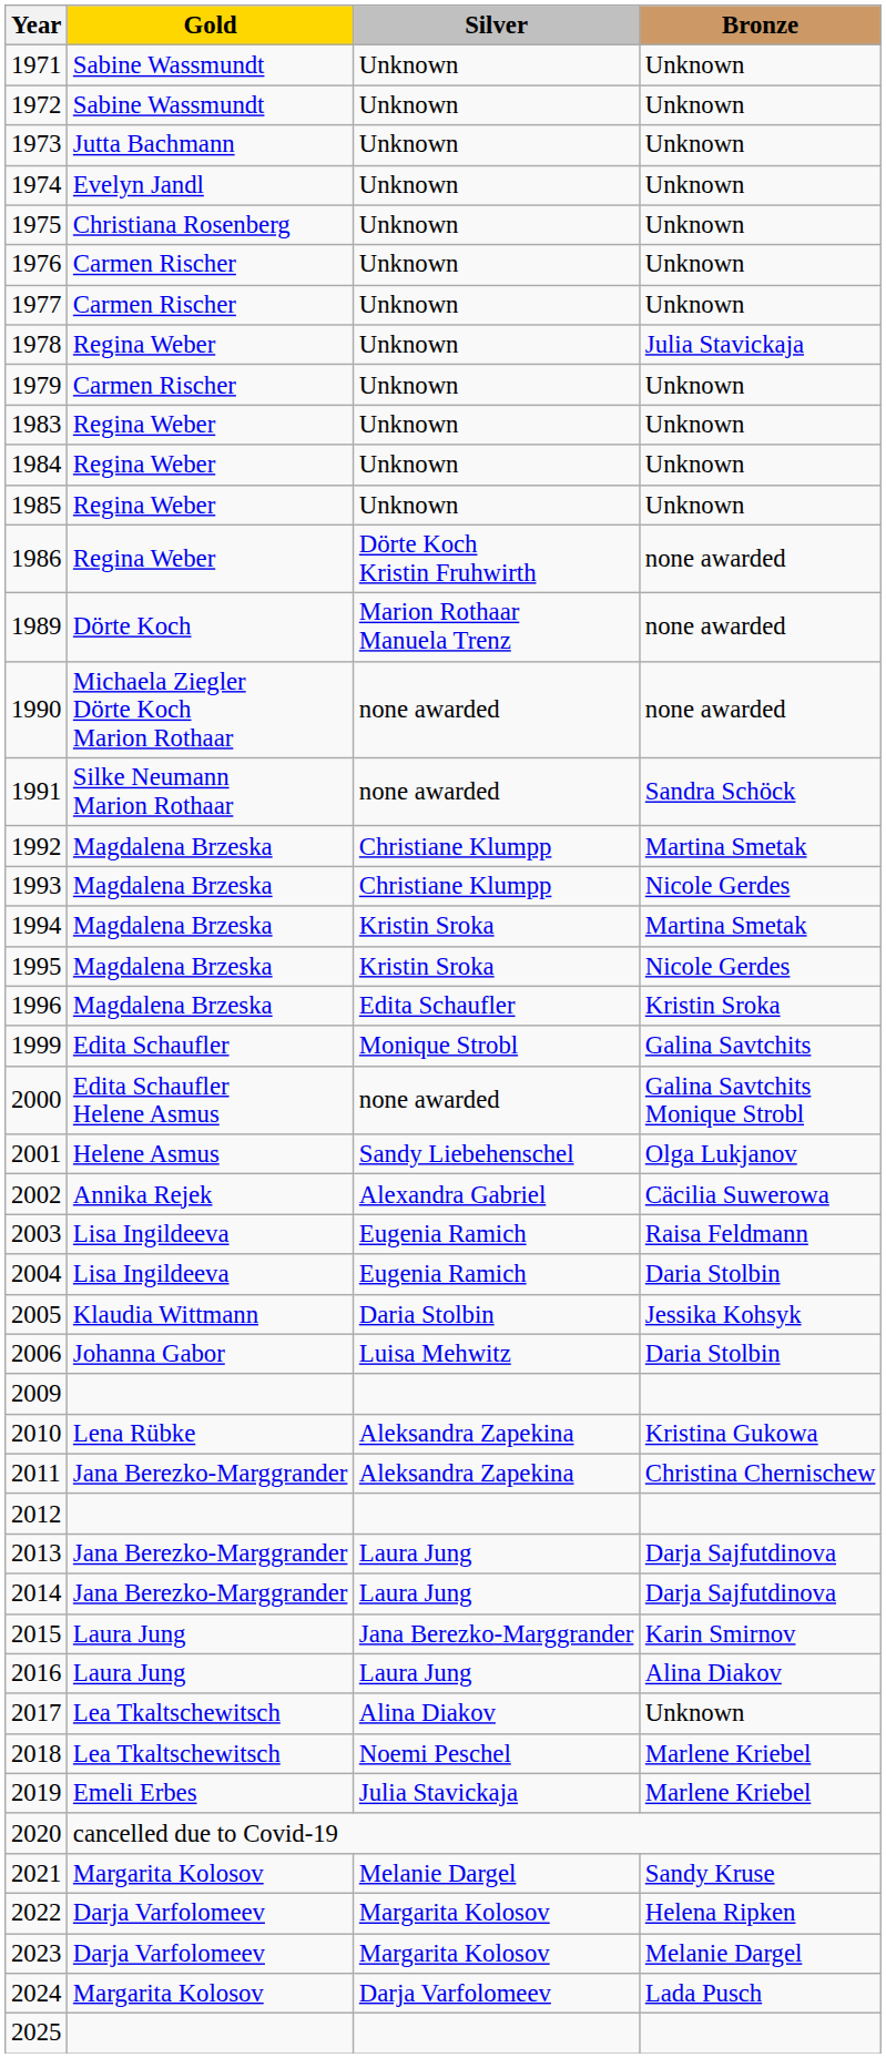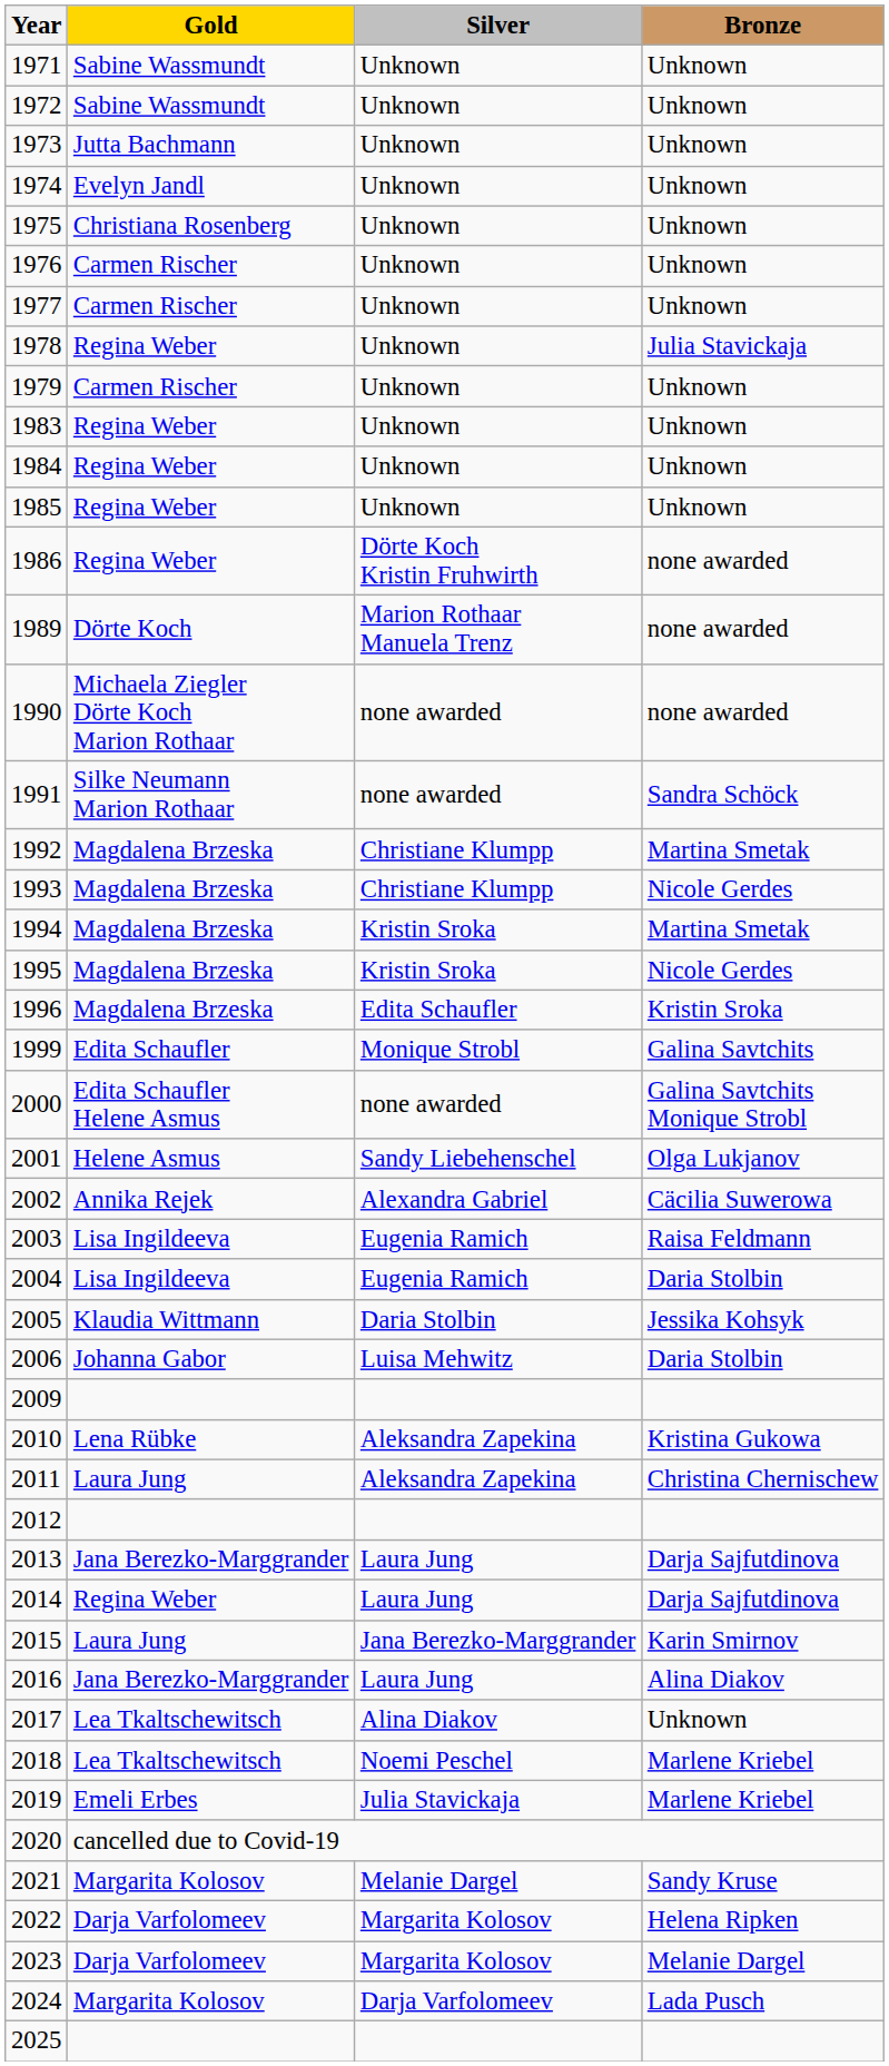2011 | Gold: Jana Berezko-Marggrander -> Laura Jung
2014 | Gold: Jana Berezko-Marggrander -> Regina Weber
2016 | Gold: Laura Jung -> Jana Berezko-Marggrander
